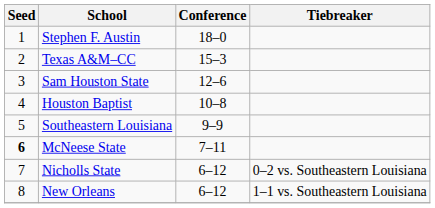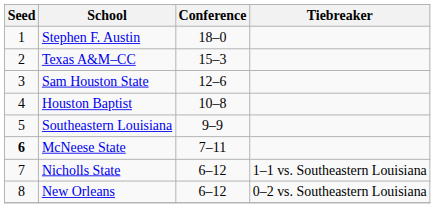Nicholls State | Tiebreaker: 0–2 vs. Southeastern Louisiana -> 1–1 vs. Southeastern Louisiana
New Orleans | Tiebreaker: 1–1 vs. Southeastern Louisiana -> 0–2 vs. Southeastern Louisiana
